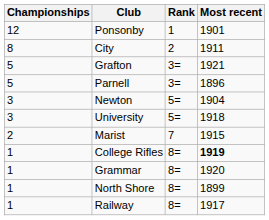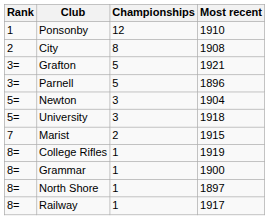columns swapped: Rank <-> Championships
Ponsonby | Most recent: 1901 -> 1910
City | Most recent: 1911 -> 1908
College Rifles | Most recent: bold -> normal
Grammar | Most recent: 1920 -> 1900
North Shore | Most recent: 1899 -> 1897
